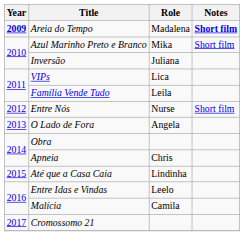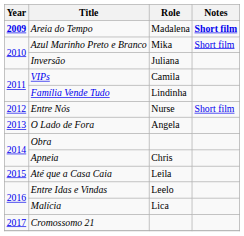VIPs | Role: Lica -> Camila
Família Vende Tudo | Role: Leila -> Lindinha
Até que a Casa Caia | Role: Lindinha -> Leila
Malícia | Role: Camila -> Lica
